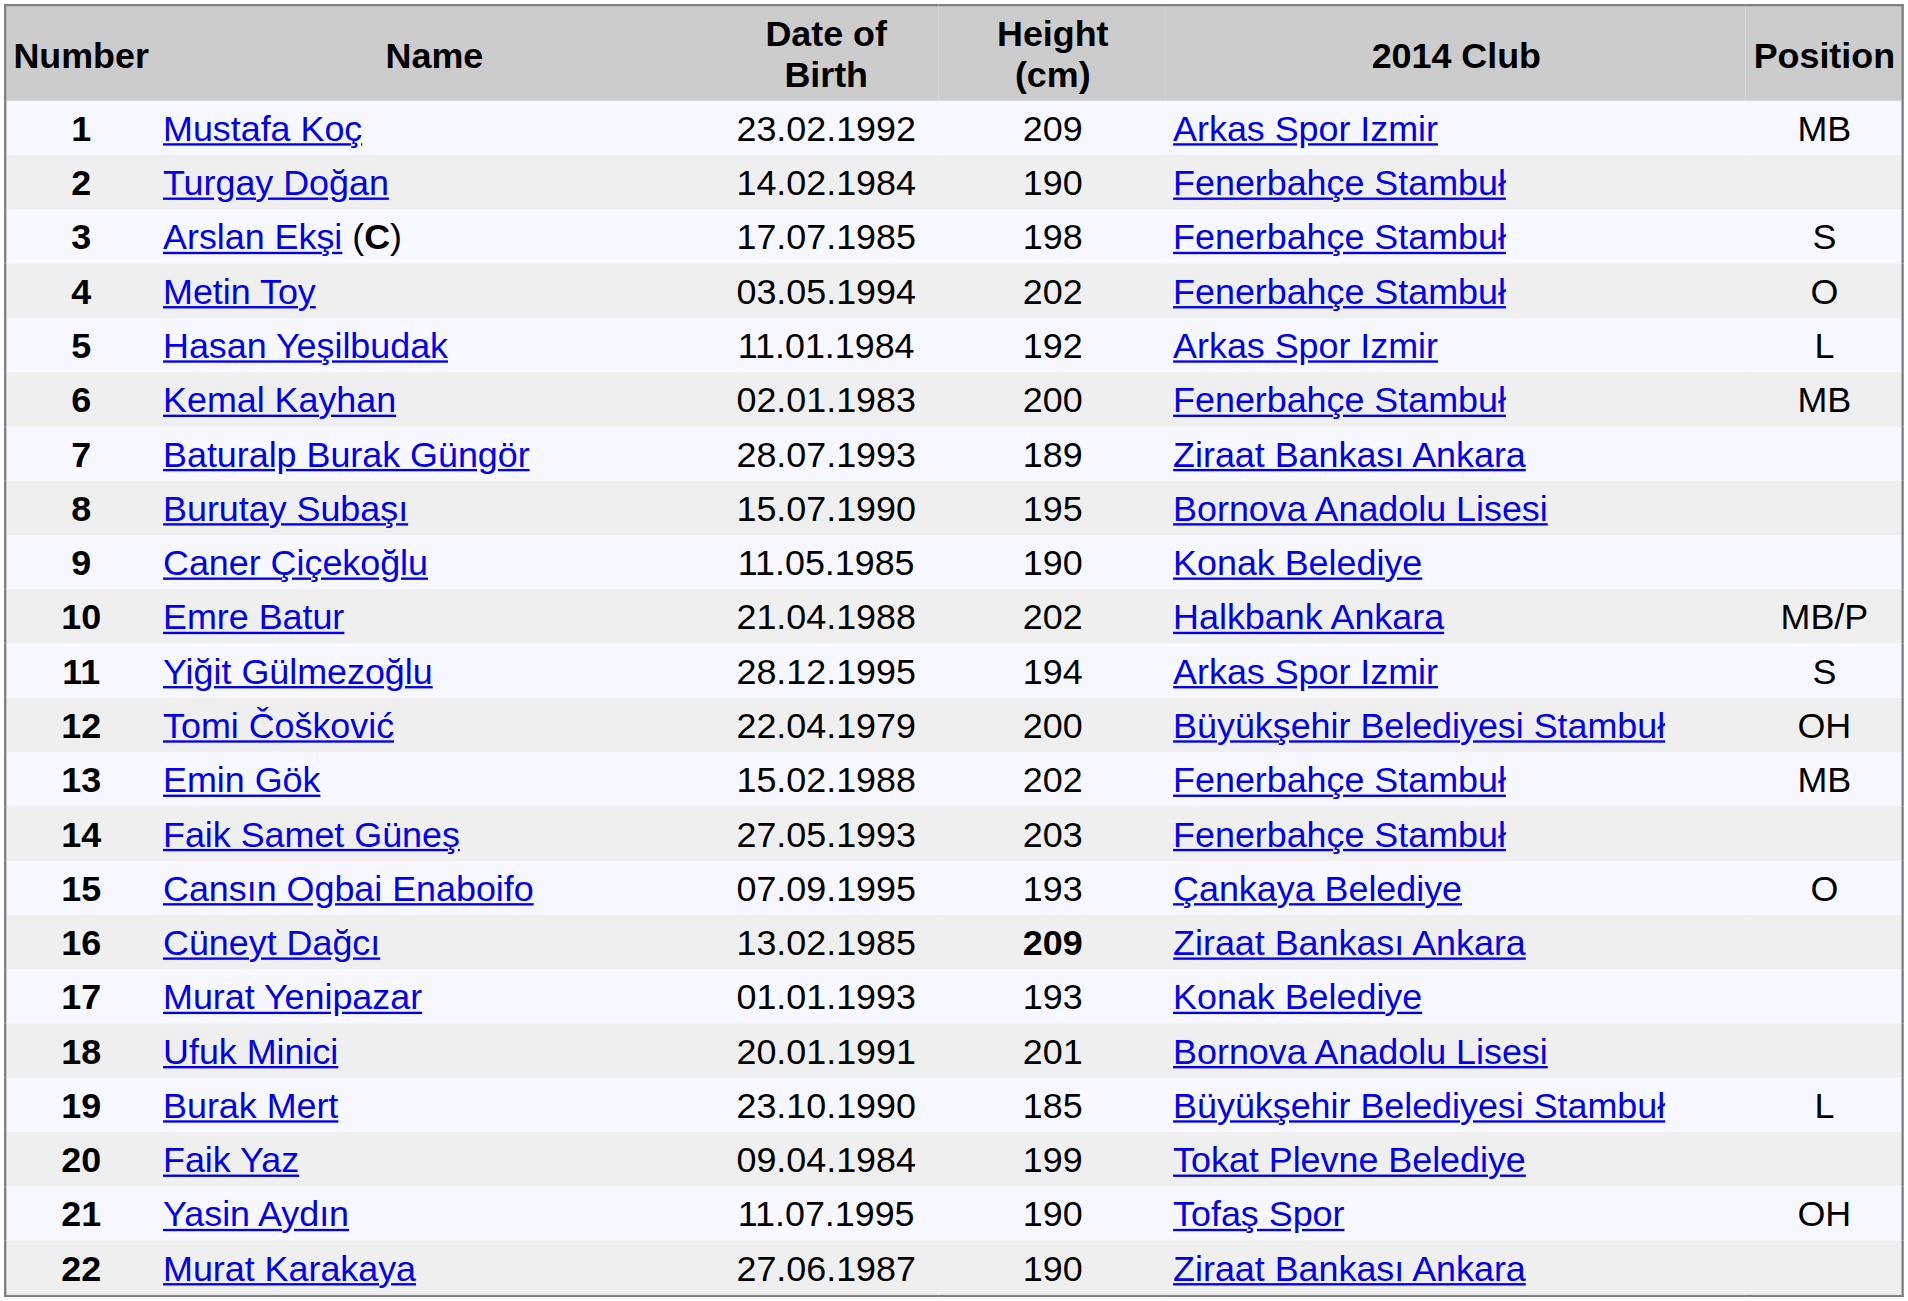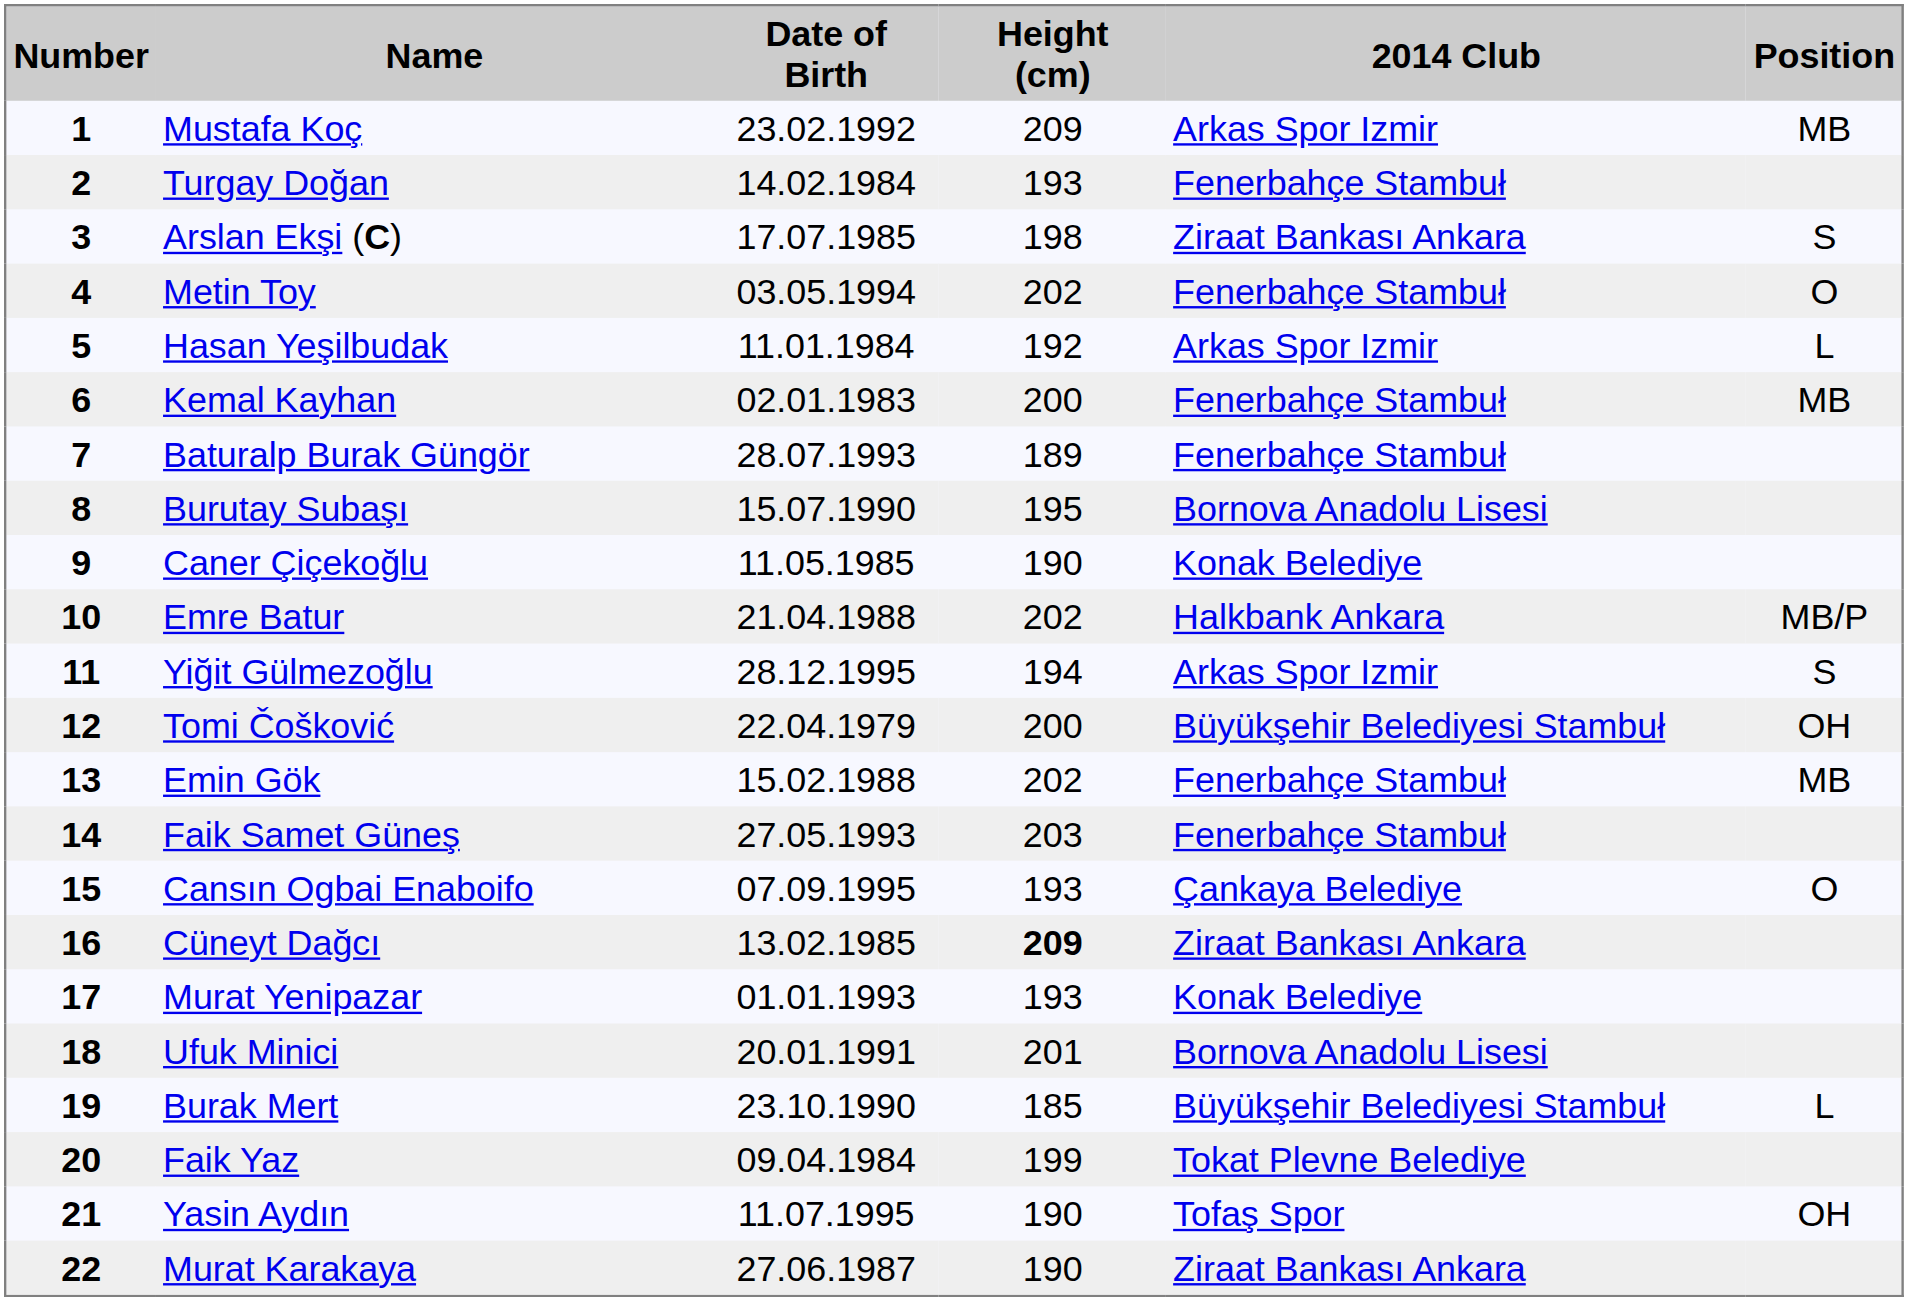Turgay Doğan | Height (cm): 190 -> 193
Arslan Ekşi (C) | 2014 Club: Fenerbahçe Stambuł -> Ziraat Bankası Ankara
Baturalp Burak Güngör | 2014 Club: Ziraat Bankası Ankara -> Fenerbahçe Stambuł
